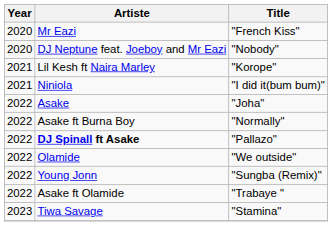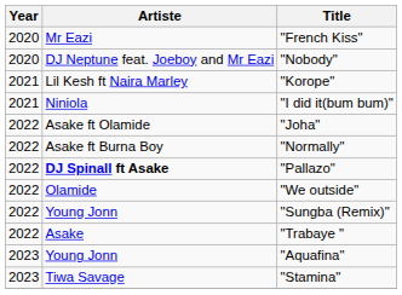"Joha" | Artiste: Asake -> Asake ft Olamide
"Trabaye " | Artiste: Asake ft Olamide -> Asake
+ row: 2023 | Young Jonn | "Aquafina"
